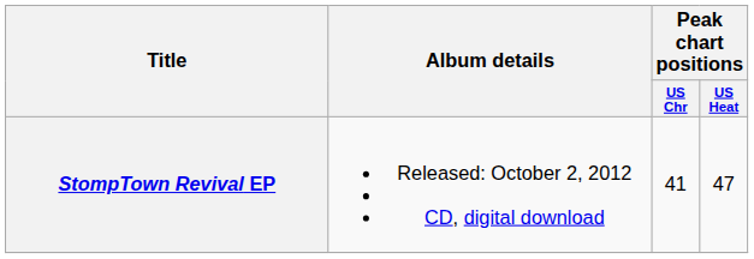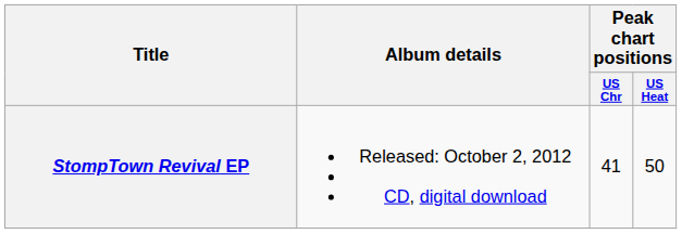StompTown Revival EP | Peak chart positions / US Heat: 47 -> 50
